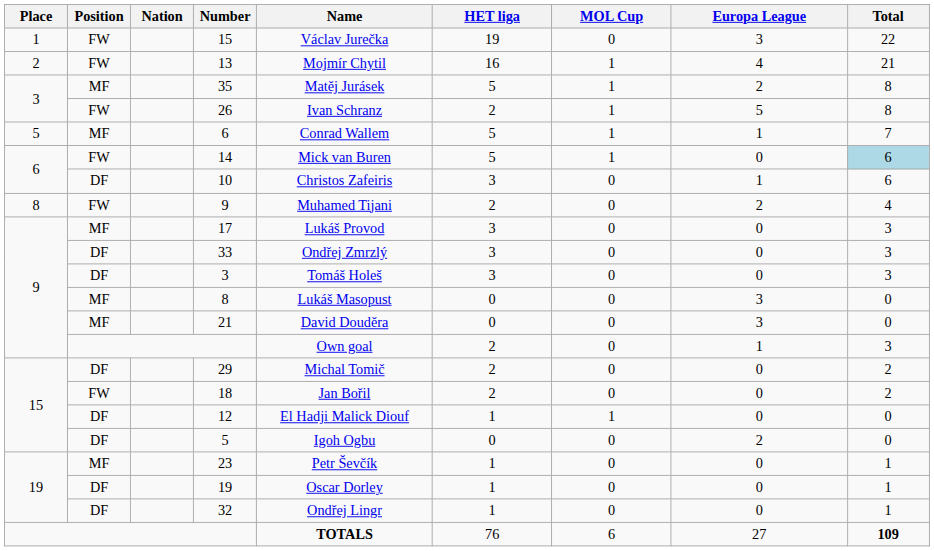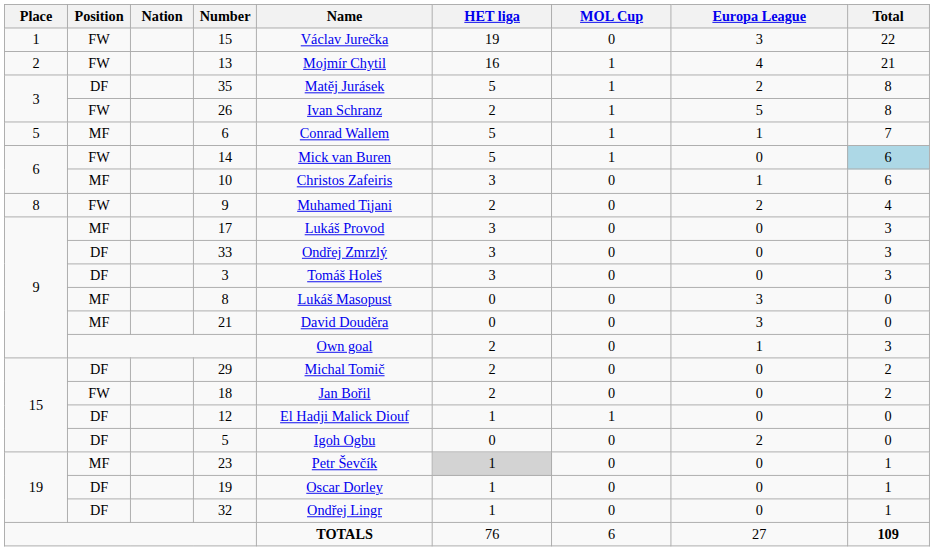35 | Position: MF -> DF
10 | Position: DF -> MF
23 | HET liga: no background -> lightgrey background
